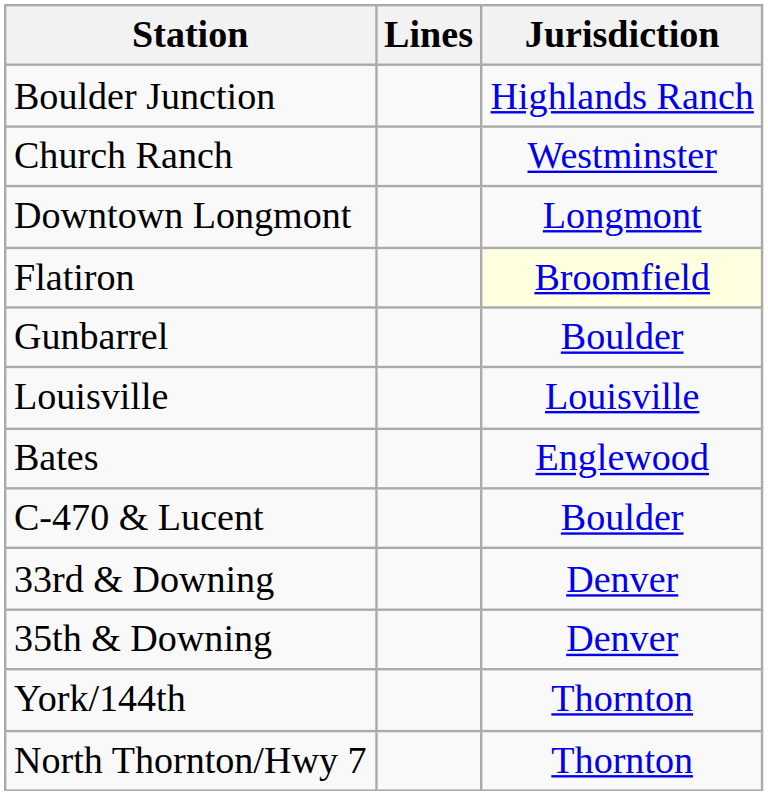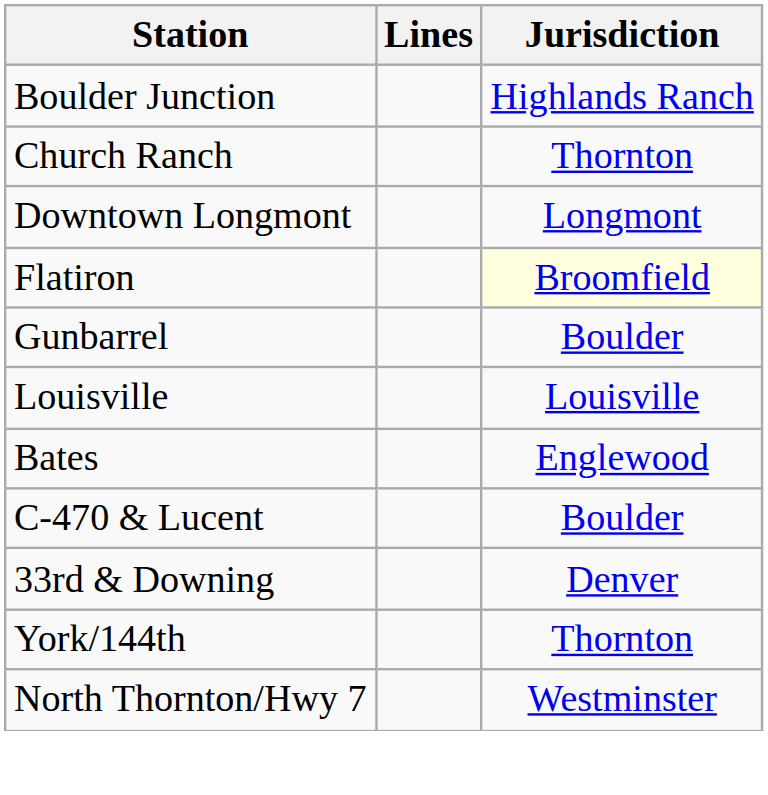Church Ranch | Jurisdiction: Westminster -> Thornton
- row: 35th & Downing | Denver
North Thornton/Hwy 7 | Jurisdiction: Thornton -> Westminster
